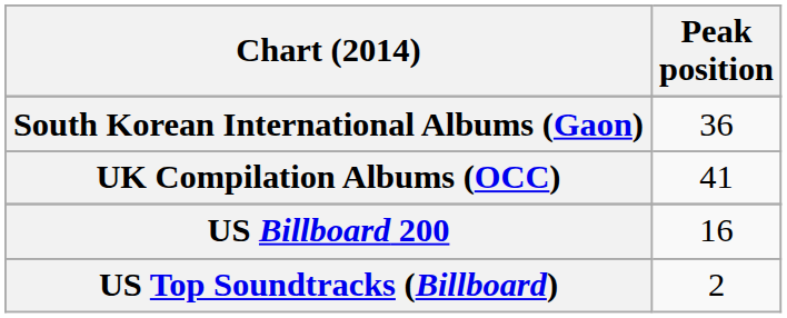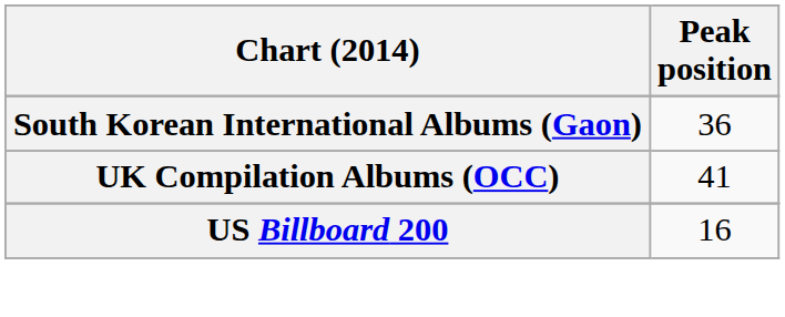- row: US Top Soundtracks (Billboard) | 2
